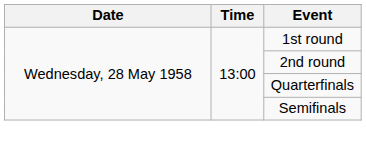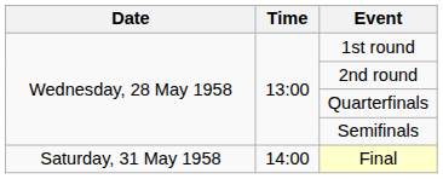+ row: Saturday, 31 May 1958 | 14:00 | Final
